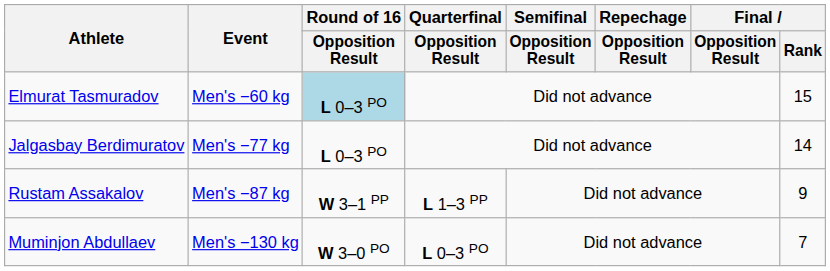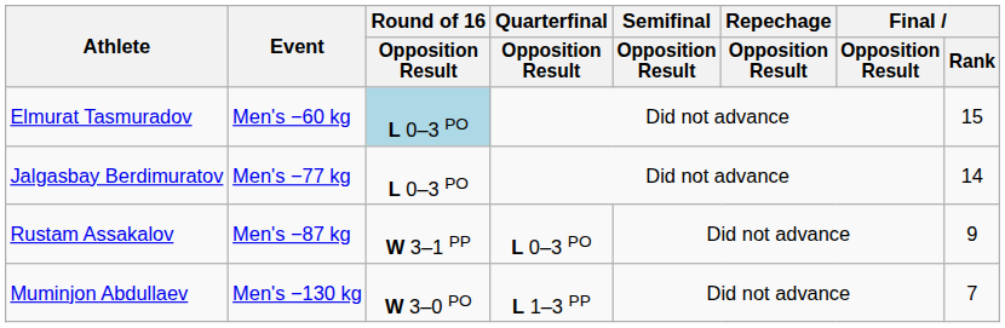Rustam Assakalov | Quarterfinal / Opposition Result: L 1–3 PP -> L 0–3 PO
Muminjon Abdullaev | Quarterfinal / Opposition Result: L 0–3 PO -> L 1–3 PP
